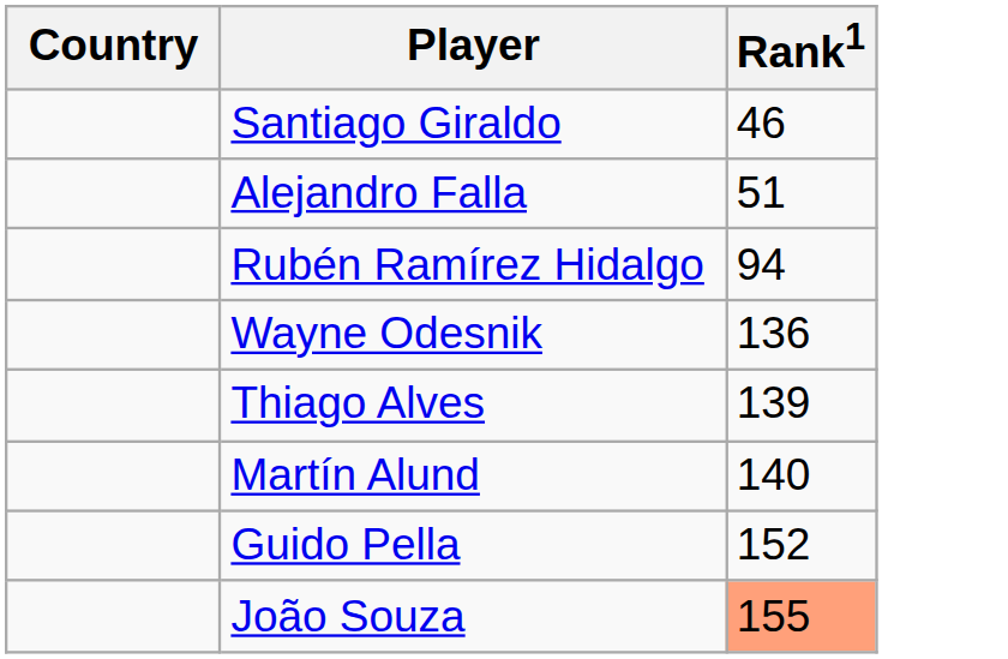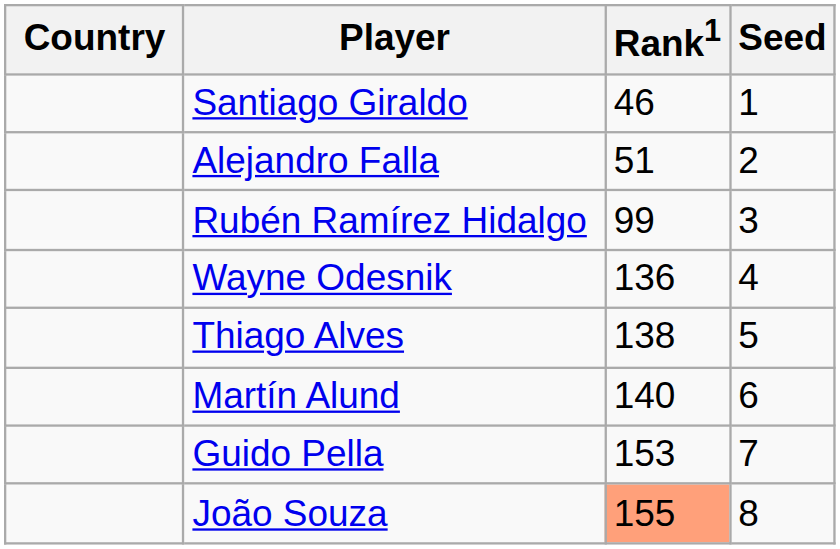+ column: Seed | 1 | 2 | 3 | 4 | 5 | 6 | 7 | 8
Rubén Ramírez Hidalgo | Rank1: 94 -> 99
Thiago Alves | Rank1: 139 -> 138
Guido Pella | Rank1: 152 -> 153
